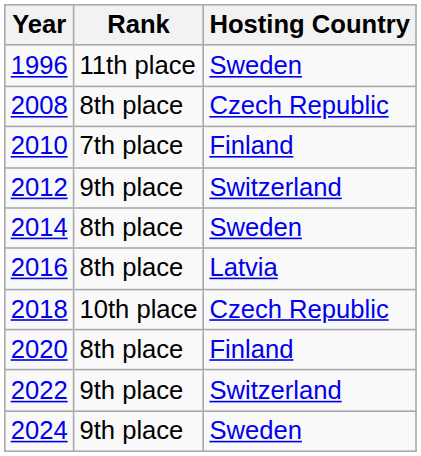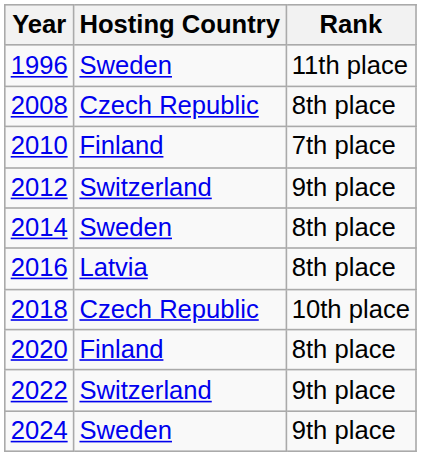columns swapped: Hosting Country <-> Rank
